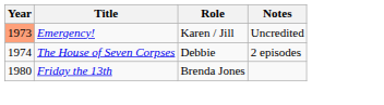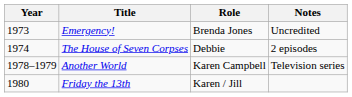Emergency! | Year: lightsalmon background -> no background
Emergency! | Role: Karen / Jill -> Brenda Jones
+ row: 1978–1979 | Another World | Karen Campbell | Television series
Friday the 13th | Role: Brenda Jones -> Karen / Jill
